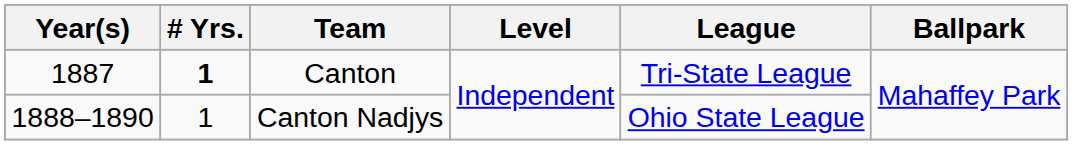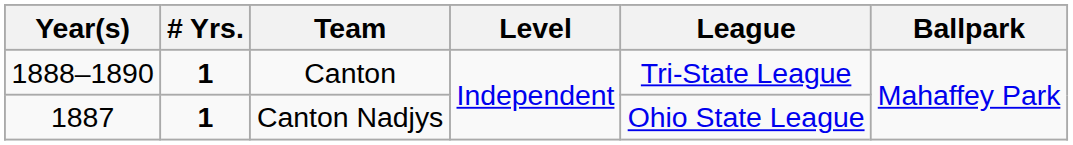Canton | Year(s): 1887 -> 1888–1890
Canton Nadjys | Year(s): 1888–1890 -> 1887
Canton Nadjys | # Yrs.: normal -> bold
